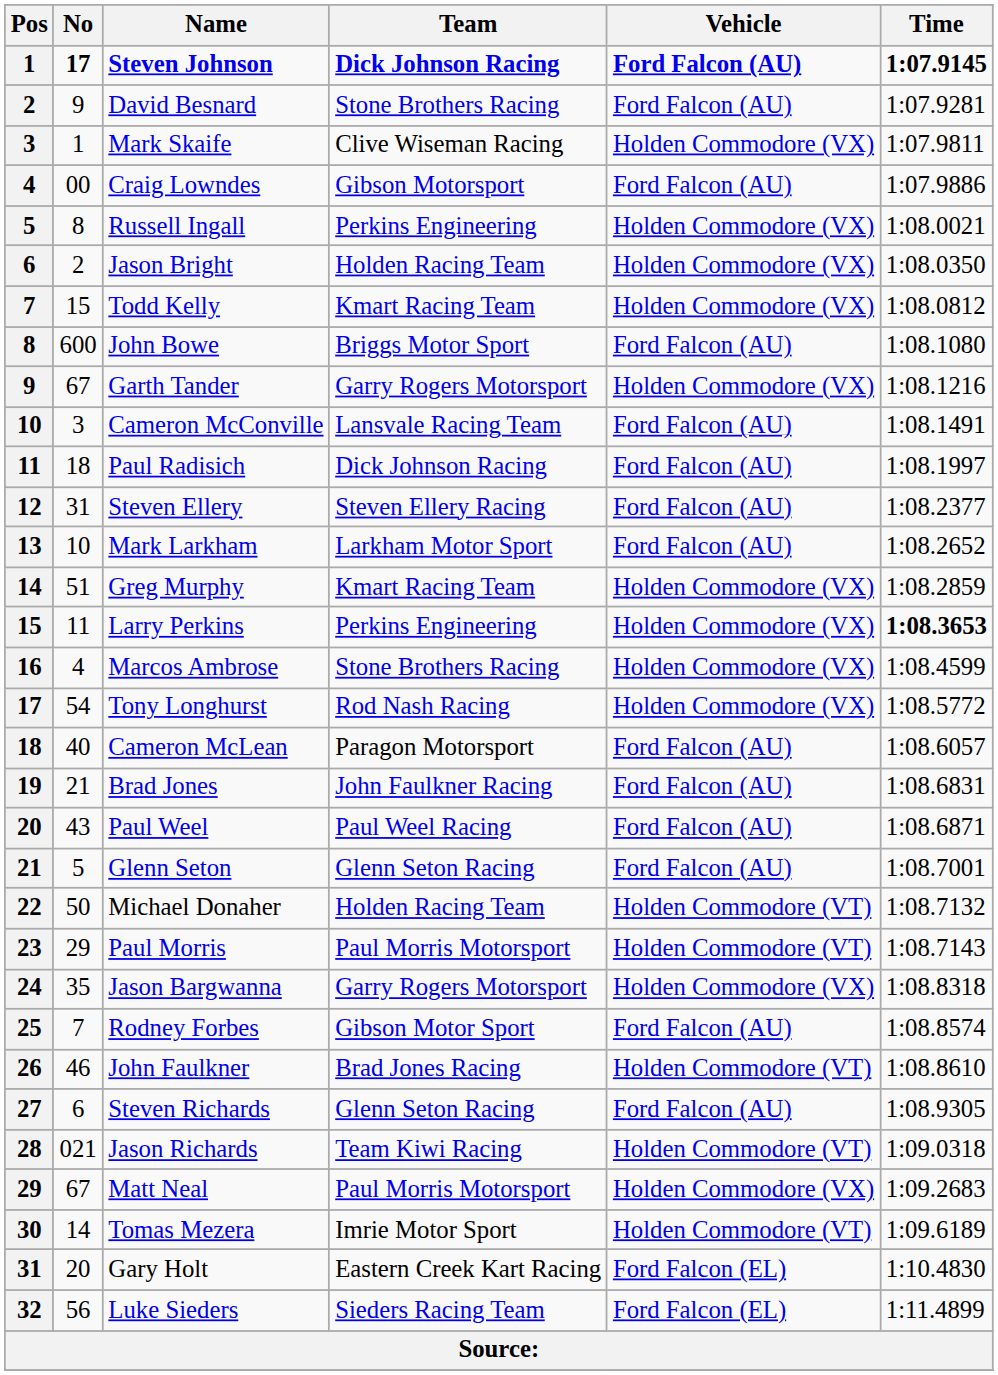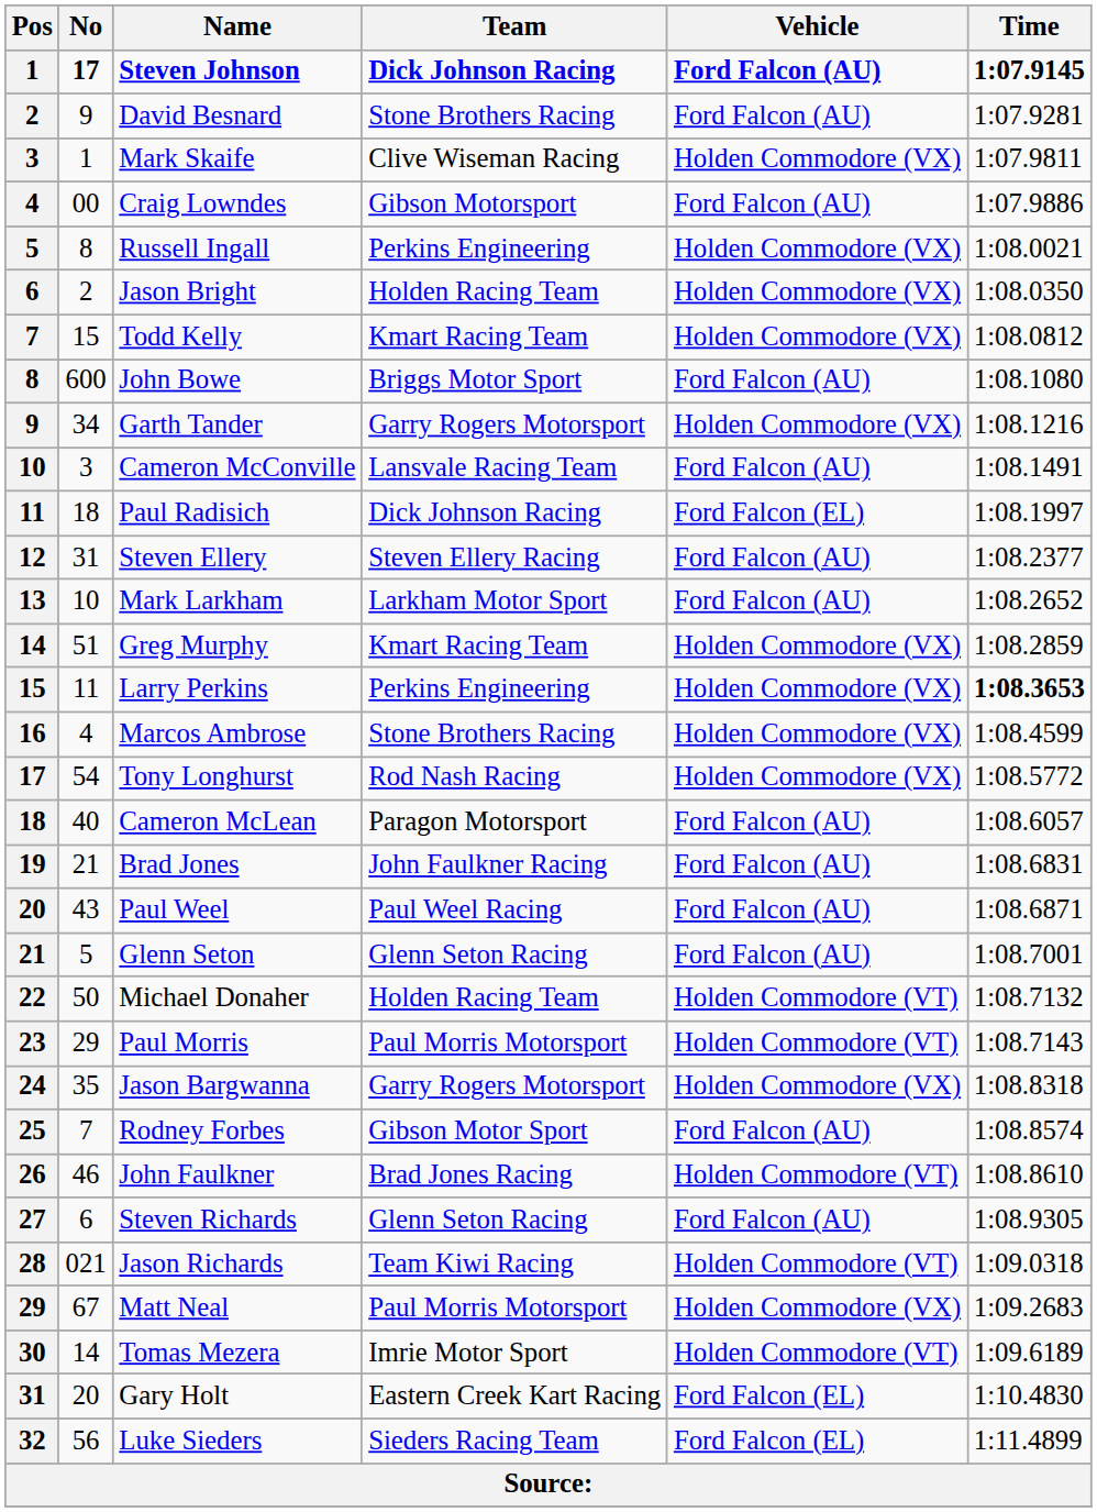Garth Tander | No: 67 -> 34
Paul Radisich | Vehicle: Ford Falcon (AU) -> Ford Falcon (EL)
